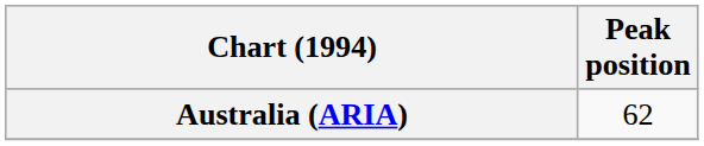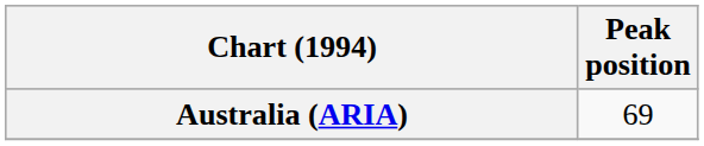Australia (ARIA) | Peak position: 62 -> 69
